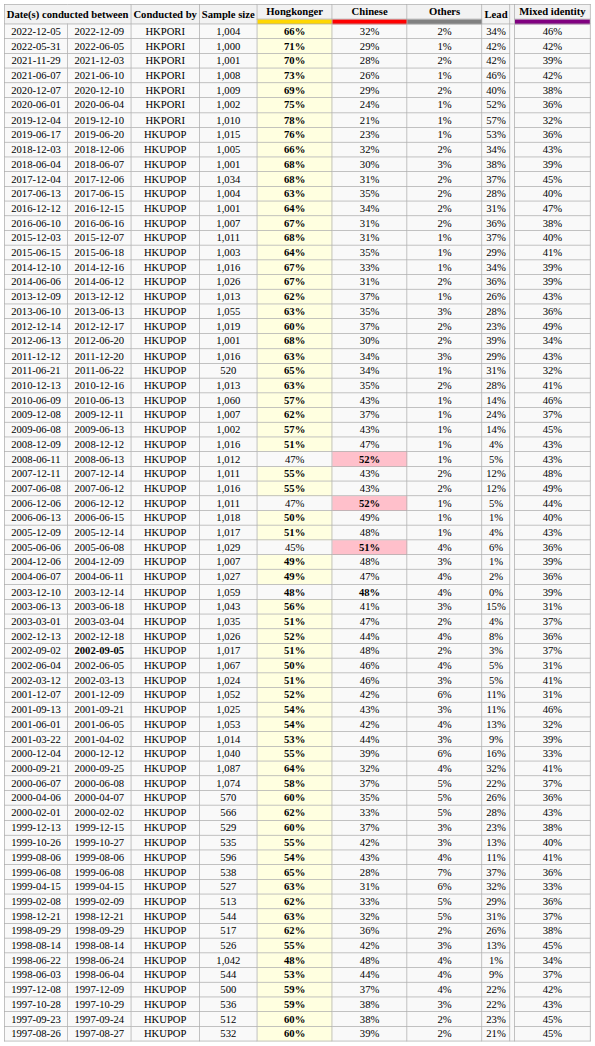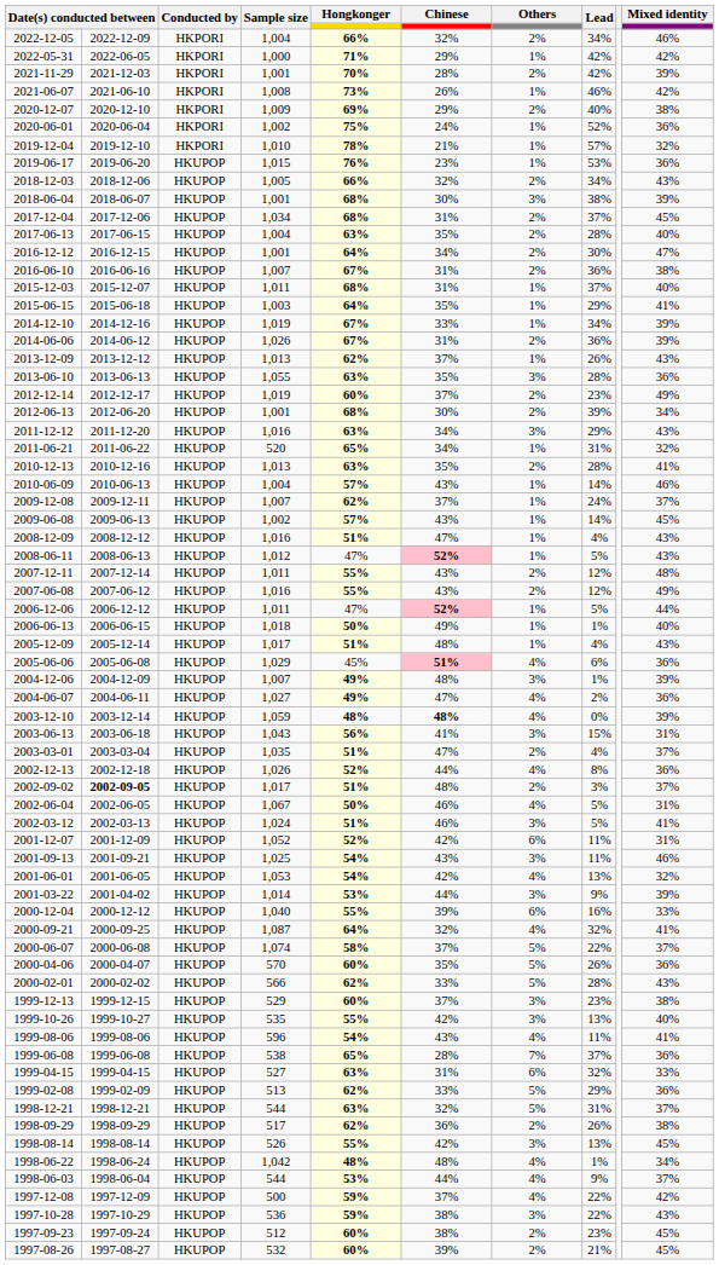2016-12-12 | Lead: 31% -> 30%
2014-12-10 | Sample size: 1,016 -> 1,019
2010-06-09 | Sample size: 1,060 -> 1,004
